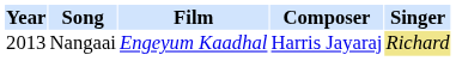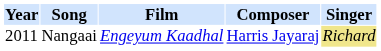Nangaai | Year: 2013 -> 2011
